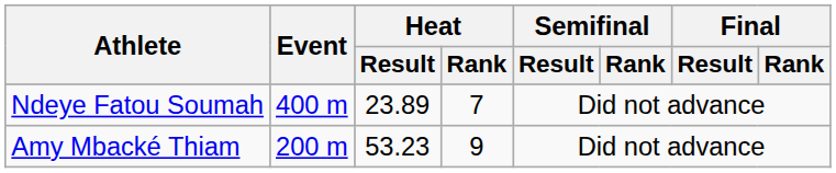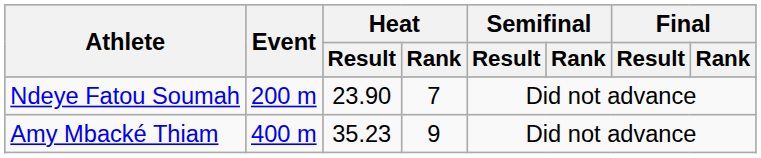Ndeye Fatou Soumah | Event: 400 m -> 200 m
Ndeye Fatou Soumah | Heat / Result: 23.89 -> 23.90
Amy Mbacké Thiam | Event: 200 m -> 400 m
Amy Mbacké Thiam | Heat / Result: 53.23 -> 35.23
